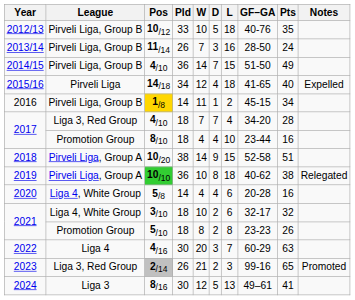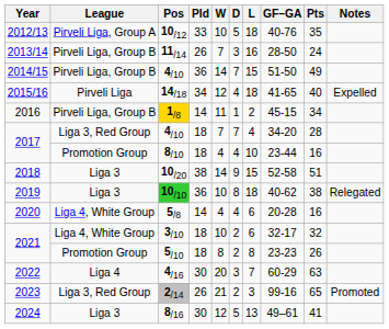10/12 | League: Pirveli Liga, Group B -> Pirveli Liga, Group A
10/20 | League: Pirveli Liga, Group A -> Liga 3
10/10 | League: Pirveli Liga, Group A -> Liga 3
